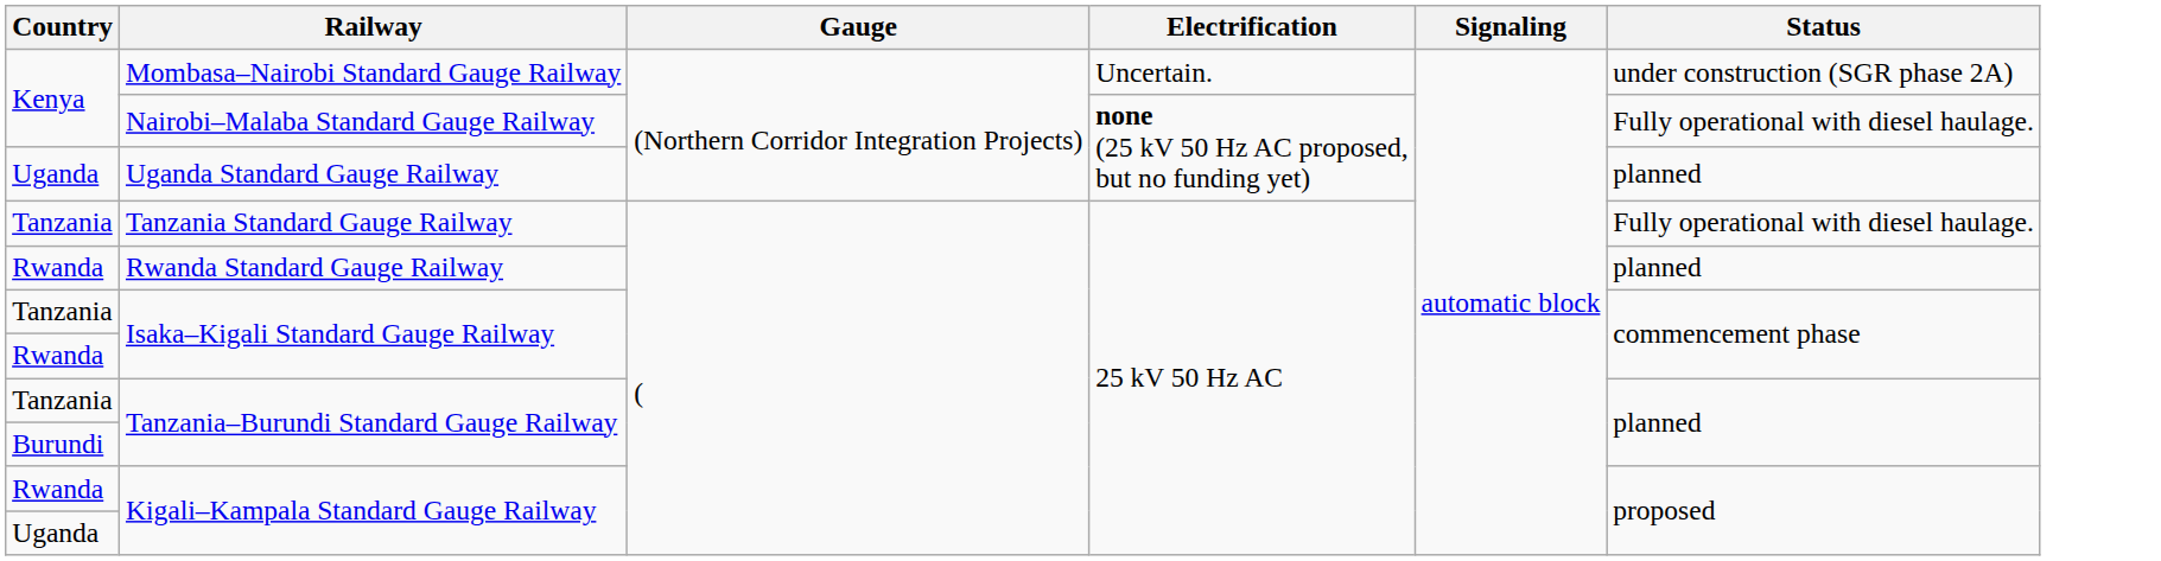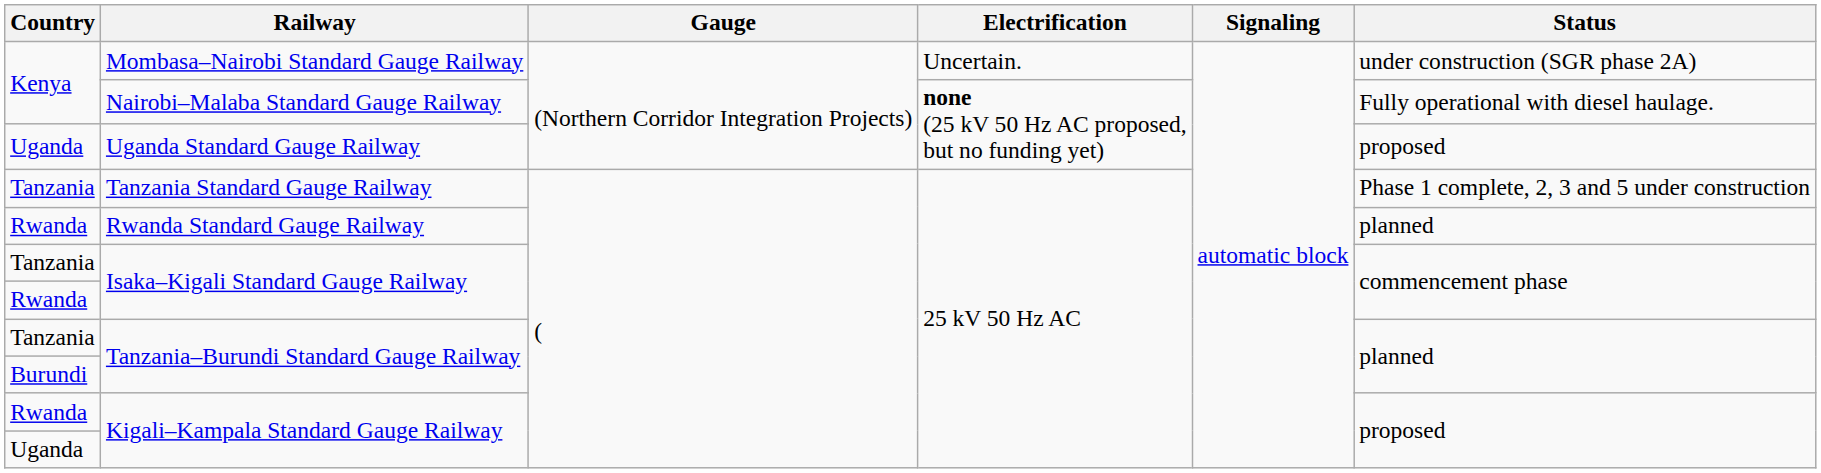Uganda Standard Gauge Railway | Status: planned -> proposed
Tanzania Standard Gauge Railway | Status: Fully operational with diesel haulage. -> Phase 1 complete, 2, 3 and 5 under construction
